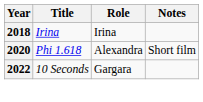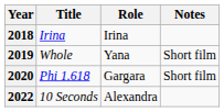+ row: 2019 | Whole | Yana | Short film
2020 | Role: Alexandra -> Gargara
2022 | Role: Gargara -> Alexandra
